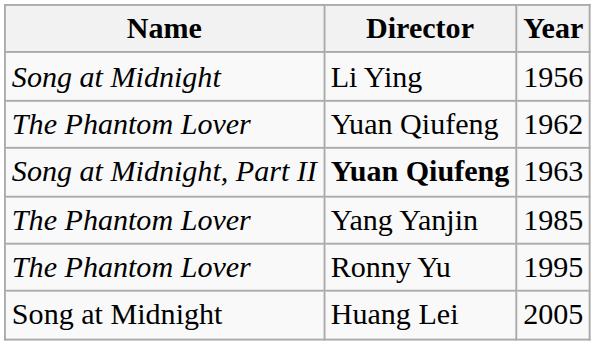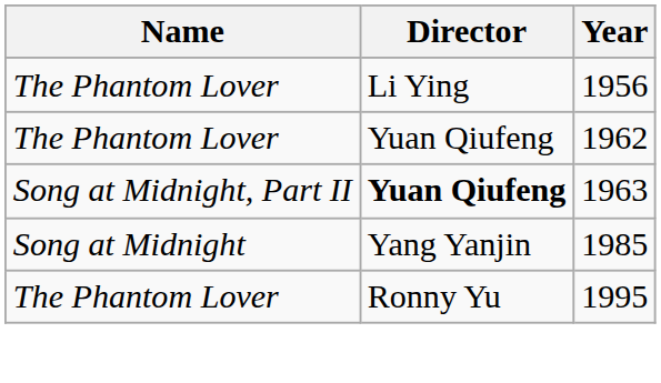1956 | Name: Song at Midnight -> The Phantom Lover
1985 | Name: The Phantom Lover -> Song at Midnight
- row: Song at Midnight | Huang Lei | 2005
